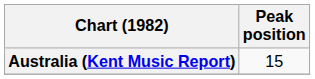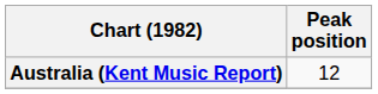Australia (Kent Music Report) | Peak position: 15 -> 12
